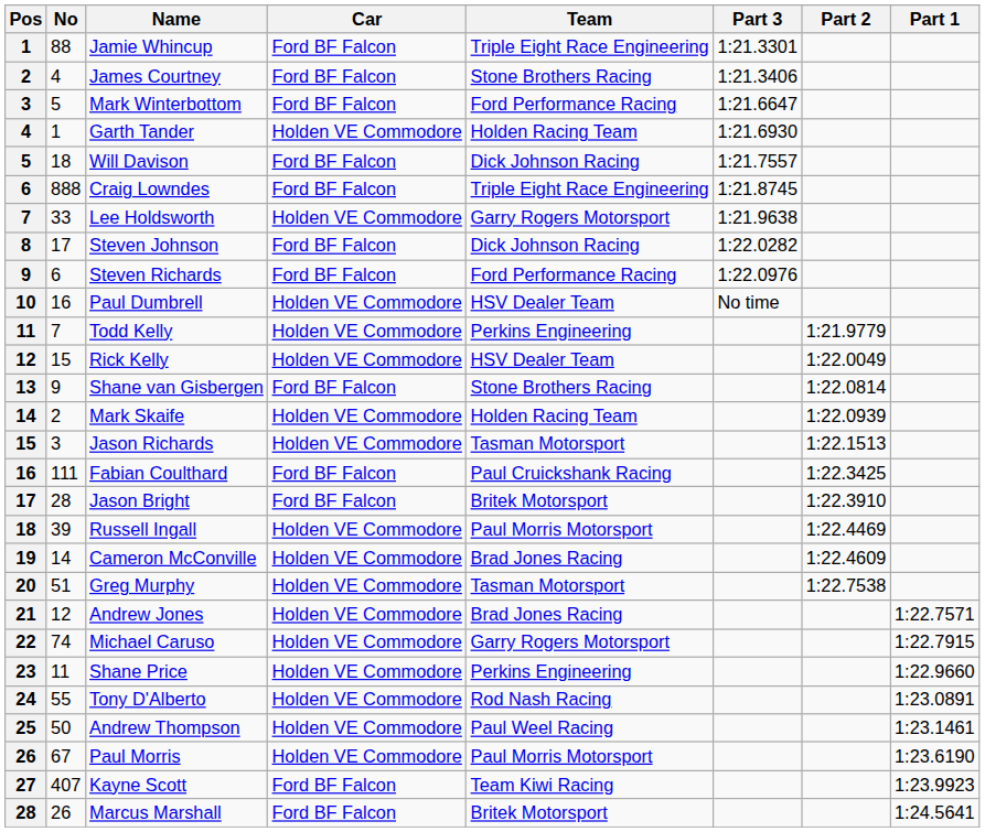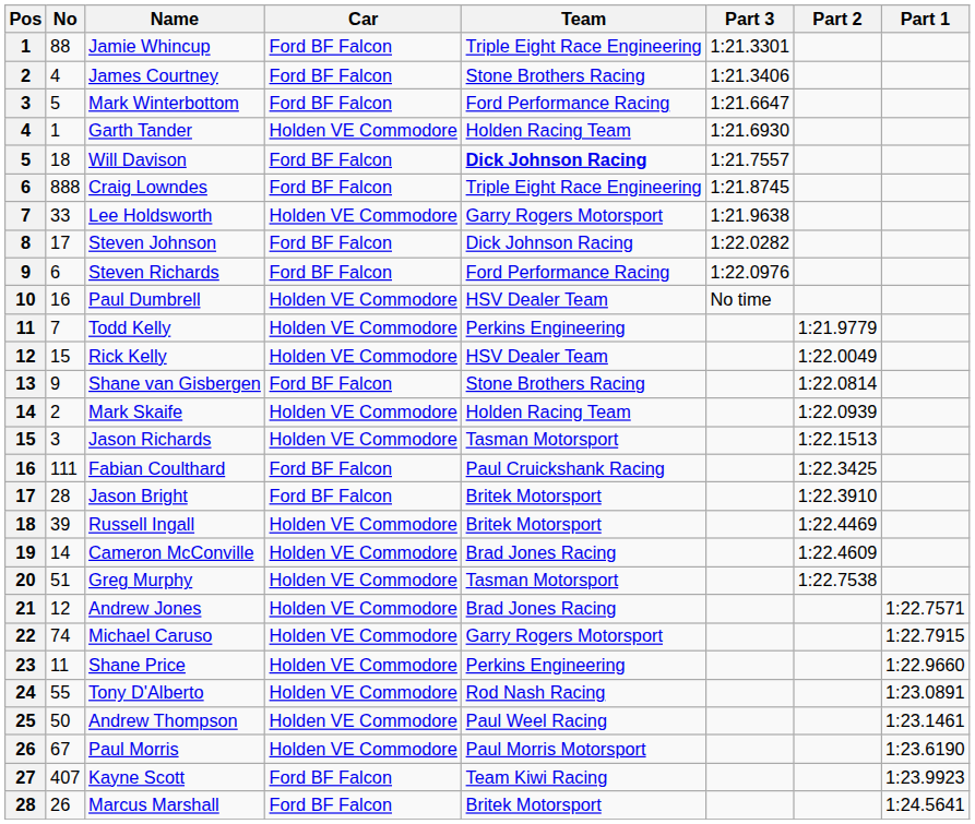Will Davison | Team: normal -> bold
Russell Ingall | Team: Paul Morris Motorsport -> Britek Motorsport
